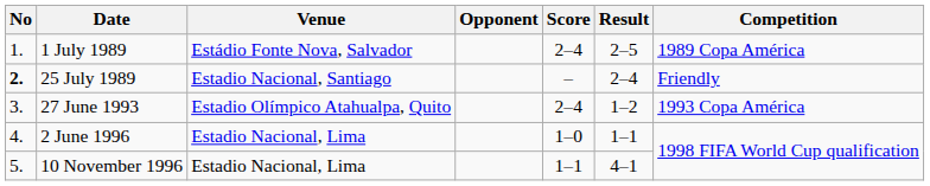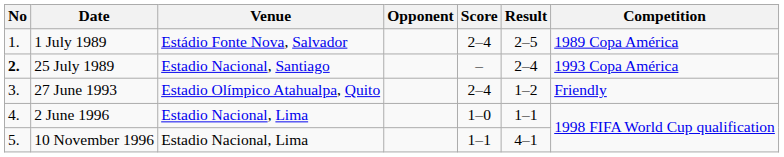25 July 1989 | Competition: Friendly -> 1993 Copa América
27 June 1993 | Competition: 1993 Copa América -> Friendly
